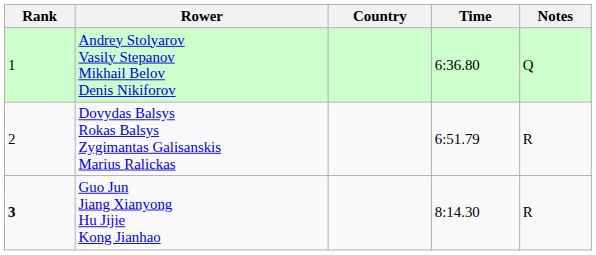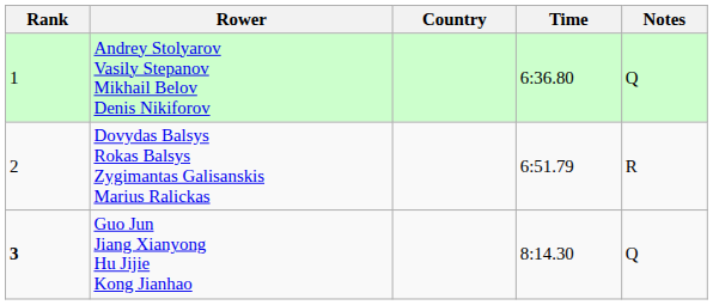Guo Jun Jiang Xianyong Hu Jijie Kong Jianhao | Notes: R -> Q
